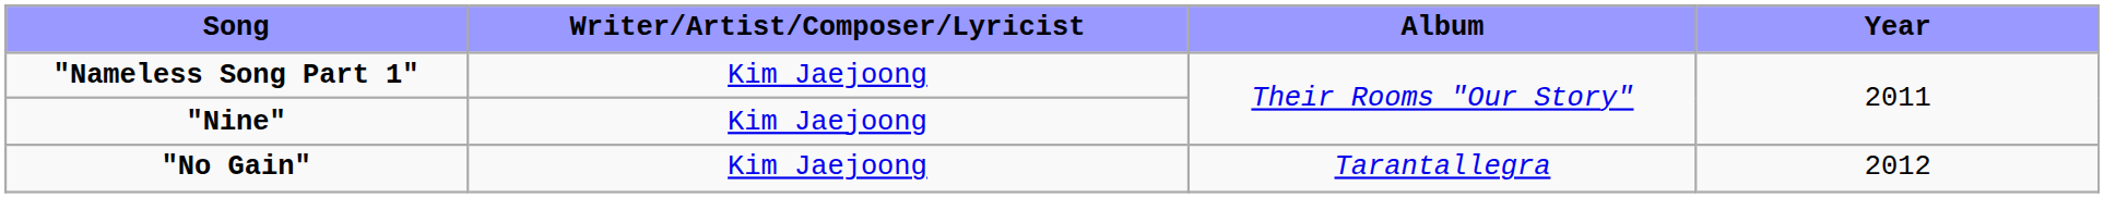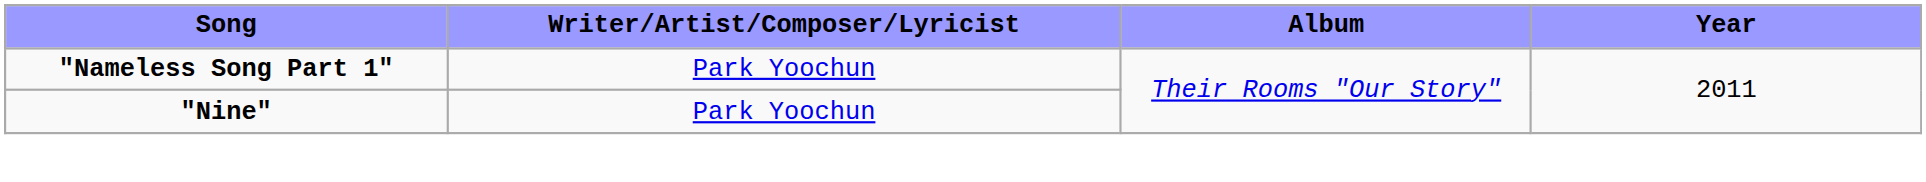"Nameless Song Part 1" | Writer/Artist/Composer/Lyricist: Kim Jaejoong -> Park Yoochun
"Nine" | Writer/Artist/Composer/Lyricist: Kim Jaejoong -> Park Yoochun
- row: "No Gain" | Kim Jaejoong | Tarantallegra | 2012
